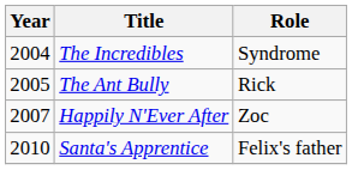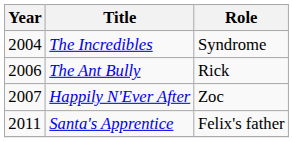The Ant Bully | Year: 2005 -> 2006
Santa's Apprentice | Year: 2010 -> 2011
